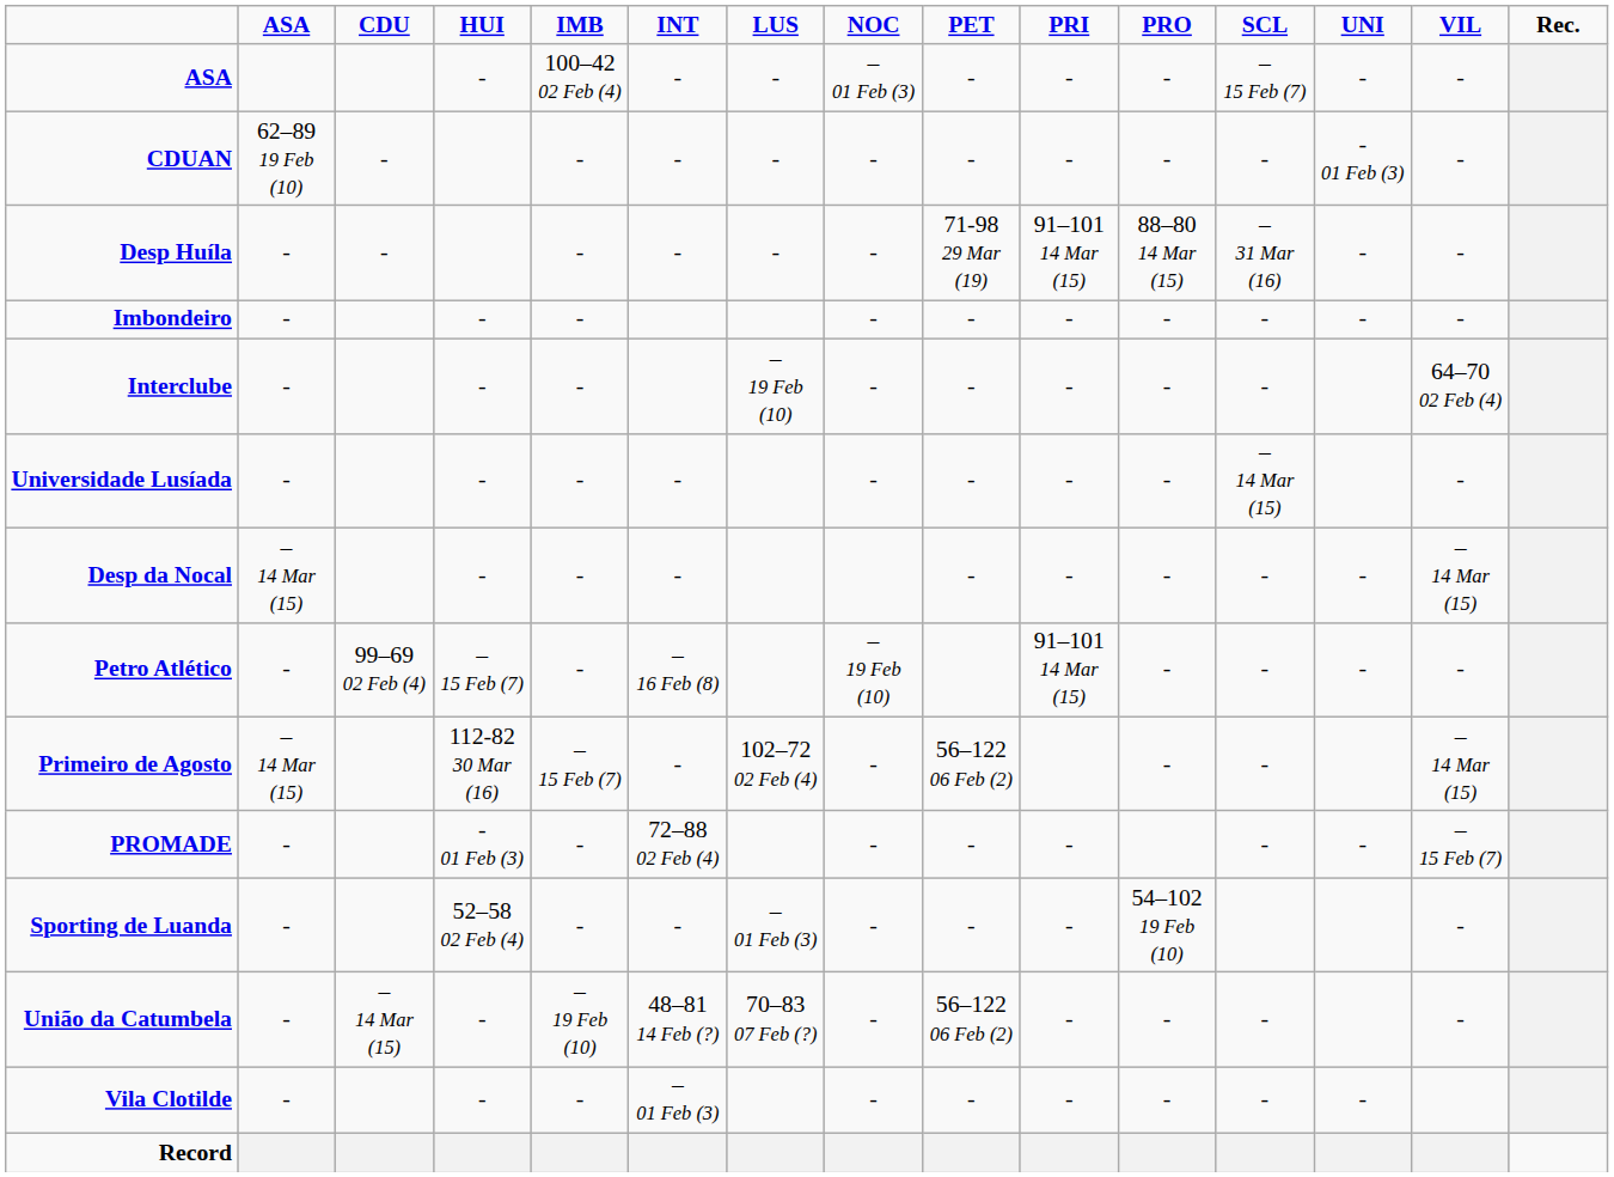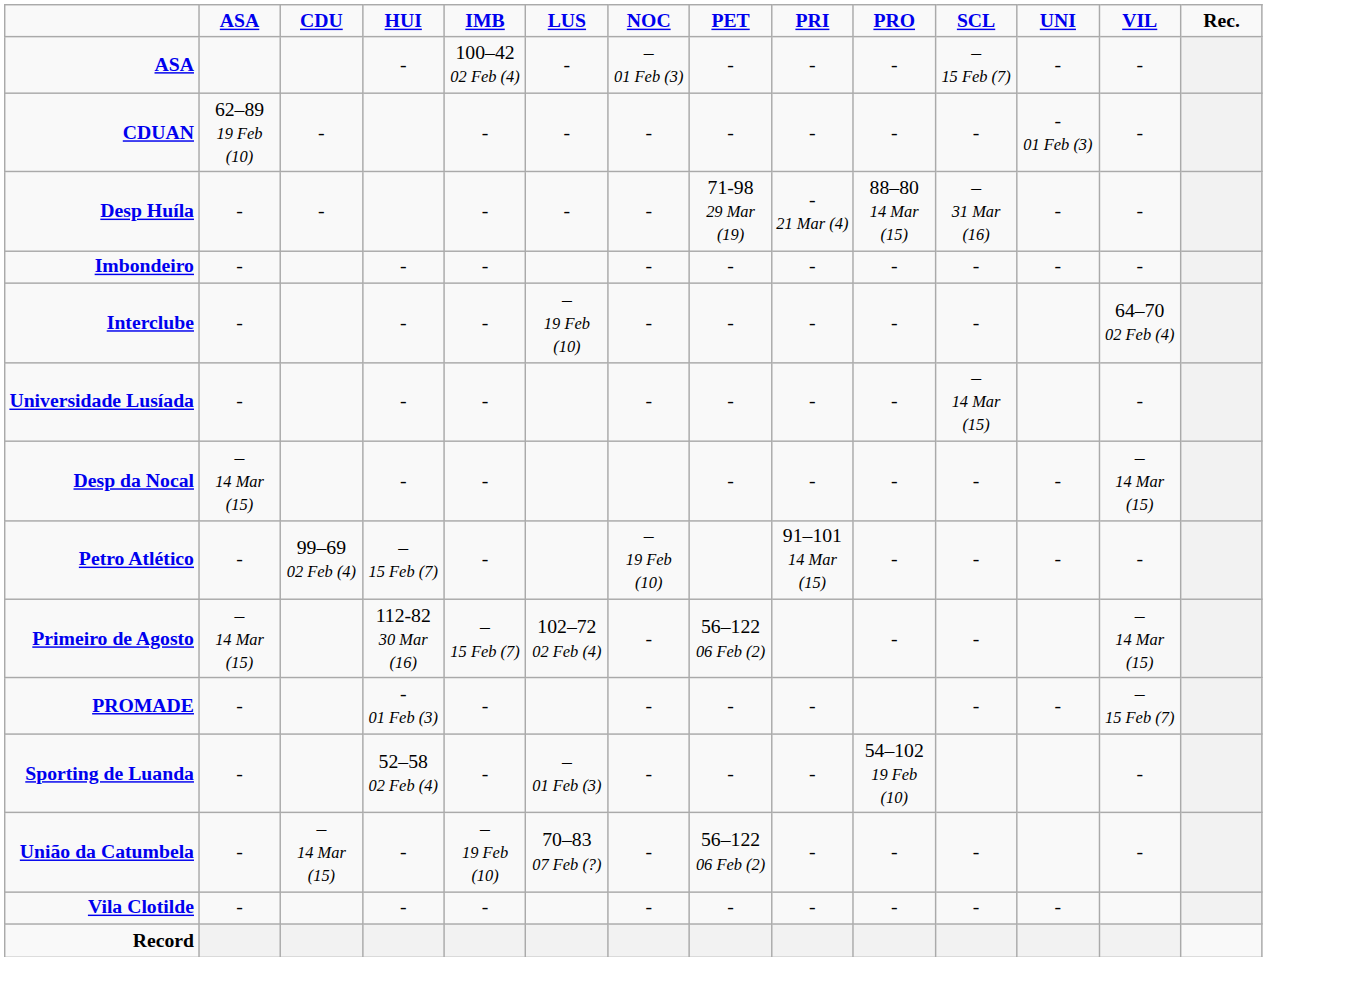- column: INT | - | - | - | - | - | – 16 Feb (8) | - | 72–88 02 Feb (4) | - | 48–81 14 Feb (?) | – 01 Feb (3)
Desp Huíla | PRI: 91–101 14 Mar (15) -> - 21 Mar (4)
